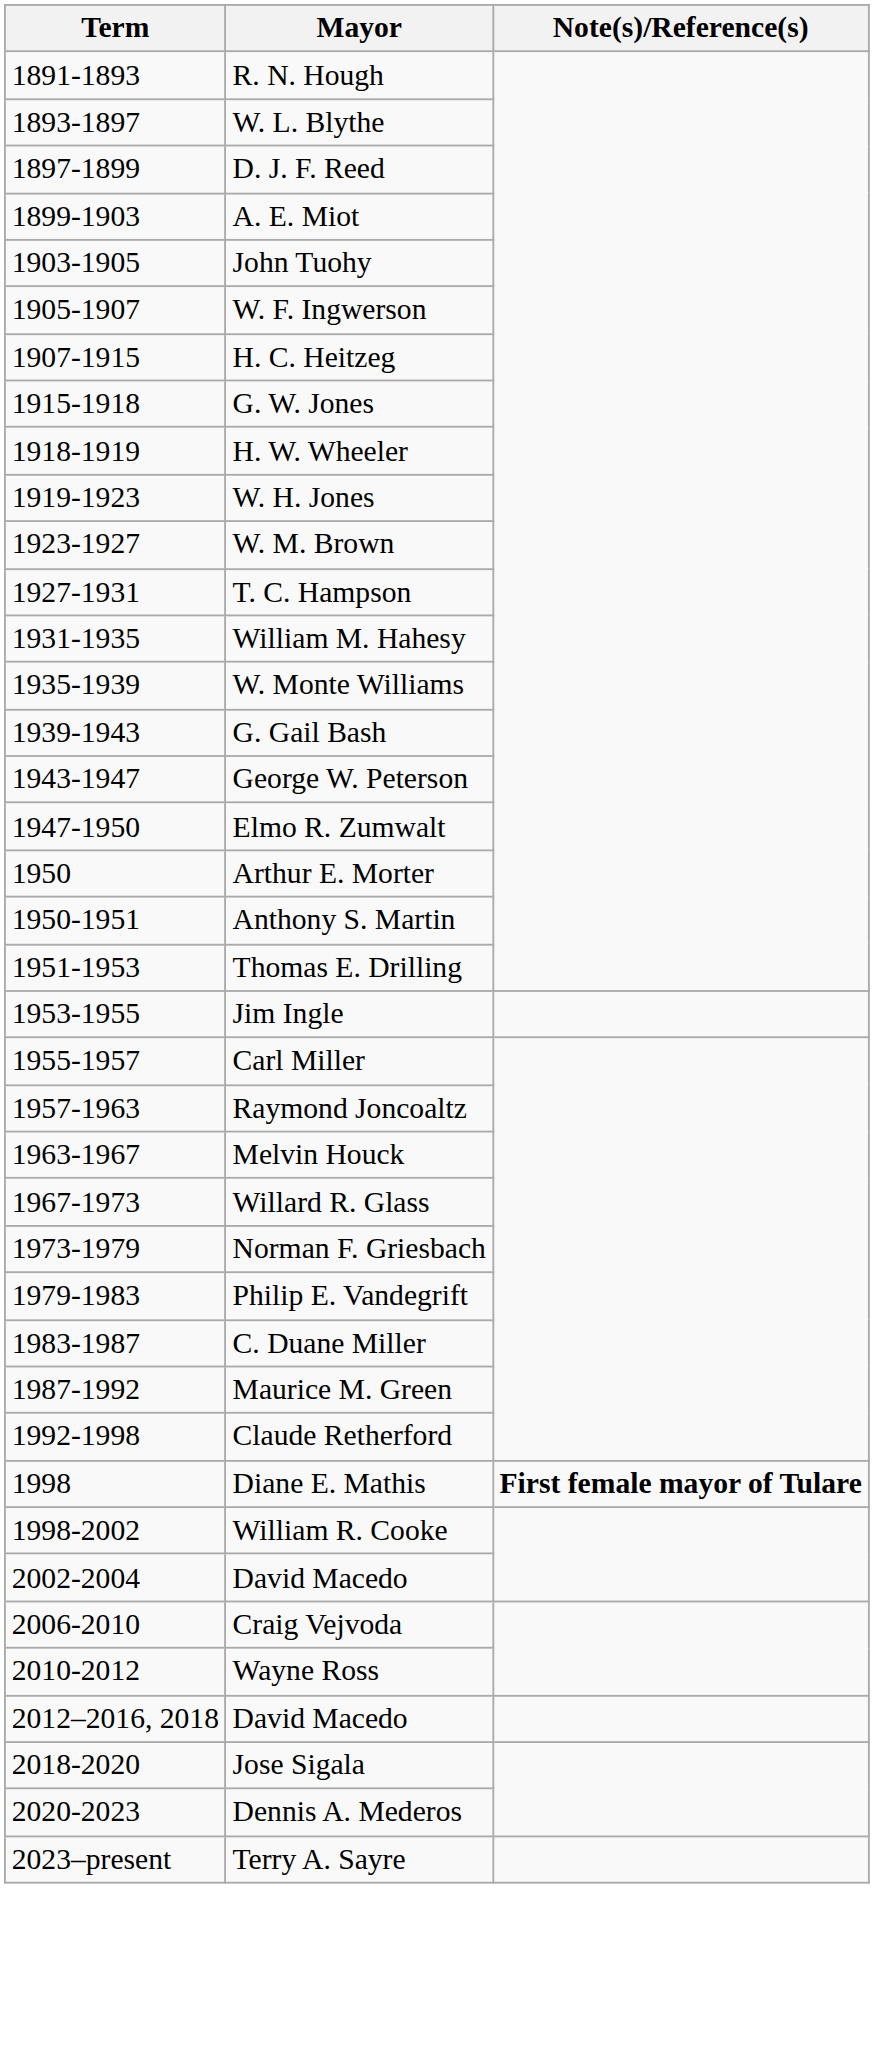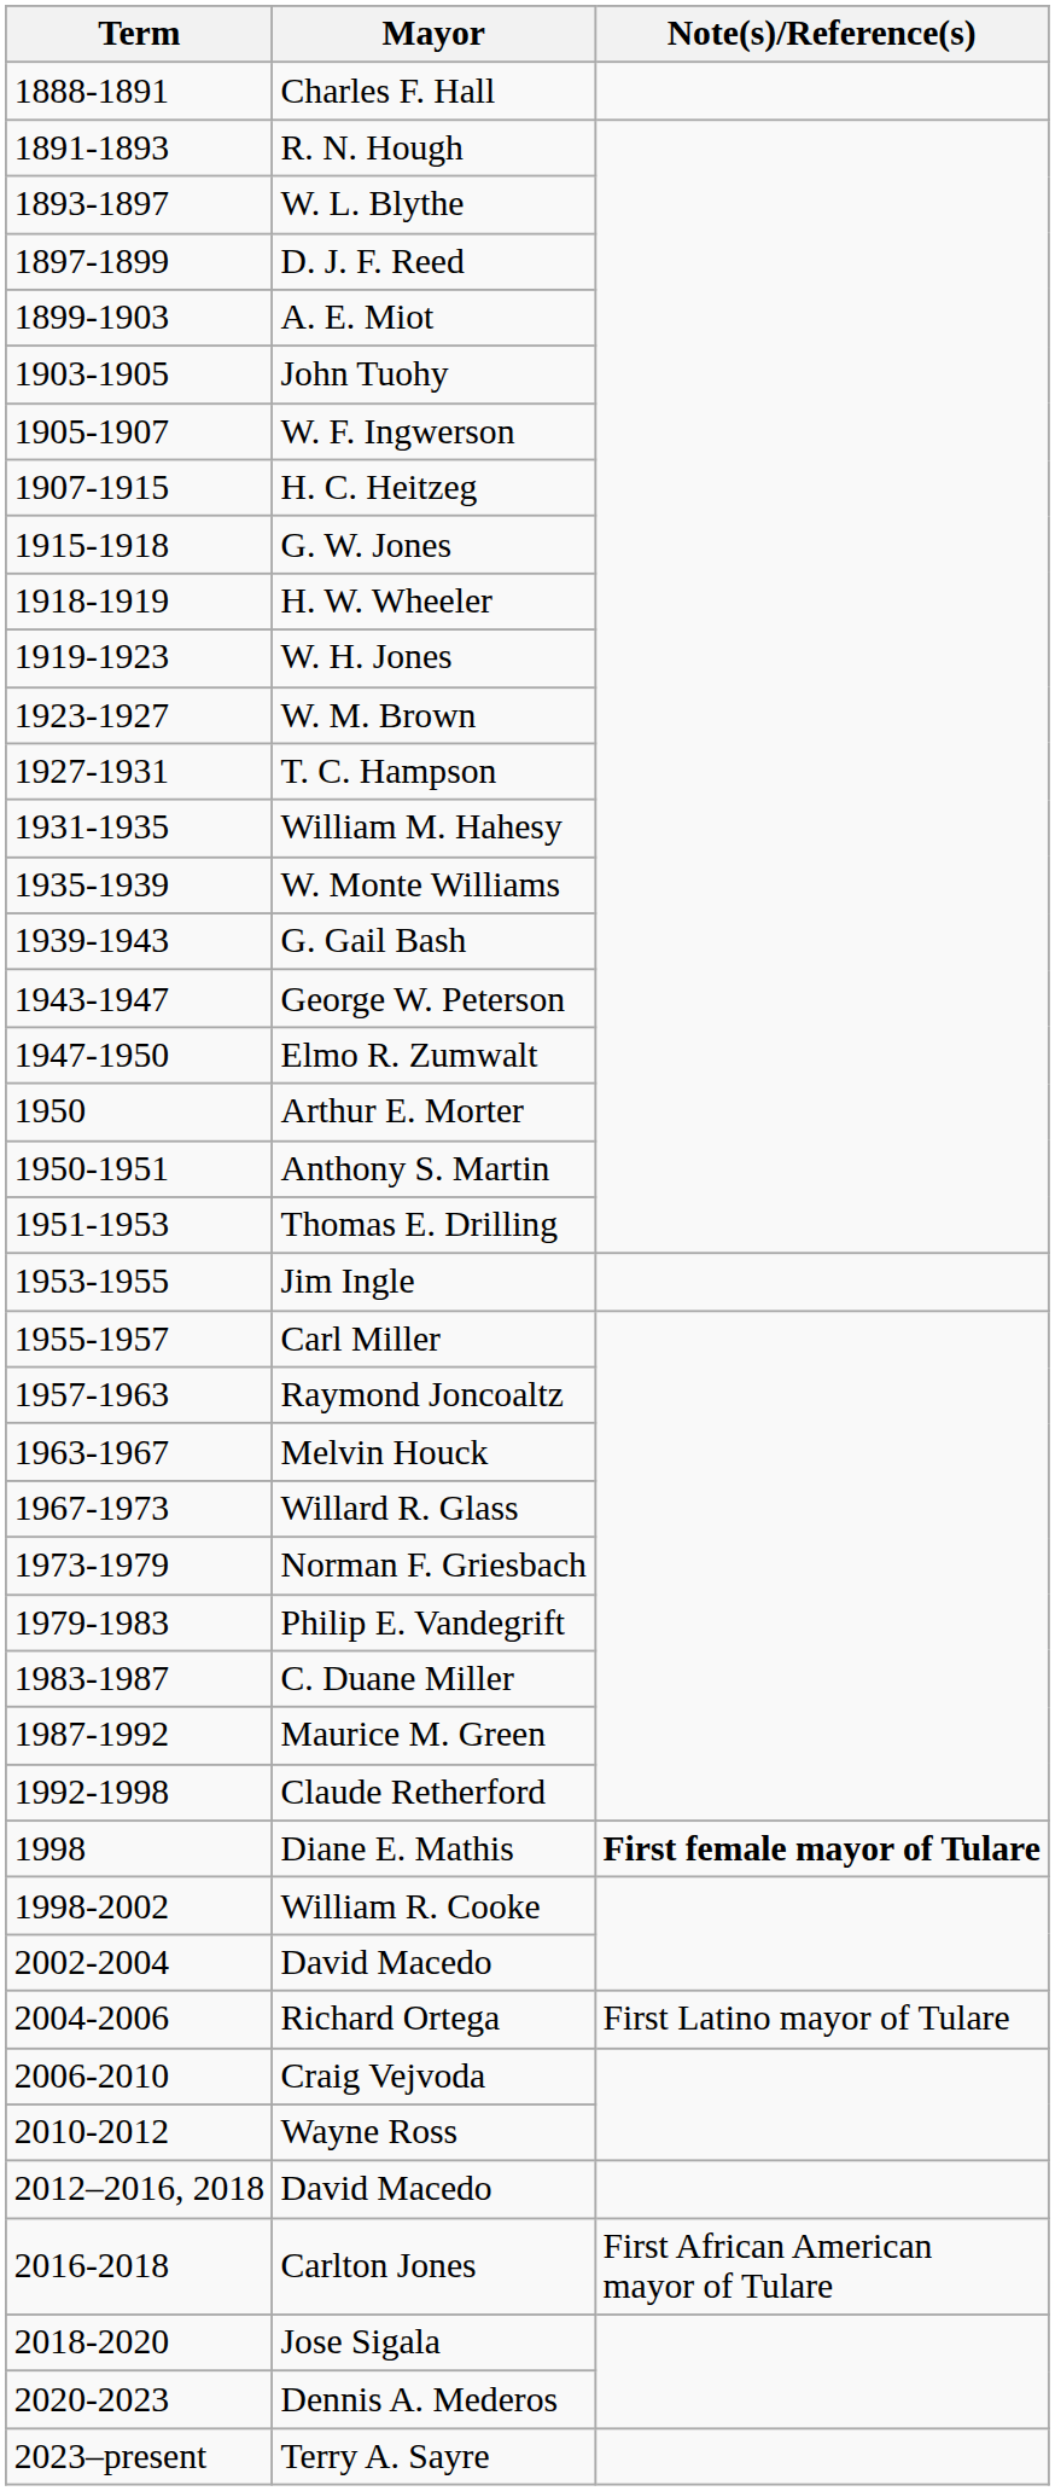+ row: 1888-1891 | Charles F. Hall
+ row: 2004-2006 | Richard Ortega | First Latino mayor of Tulare
+ row: 2016-2018 | Carlton Jones | First African American mayor of Tulare
